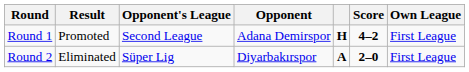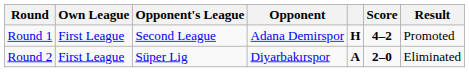columns swapped: Own League <-> Result
